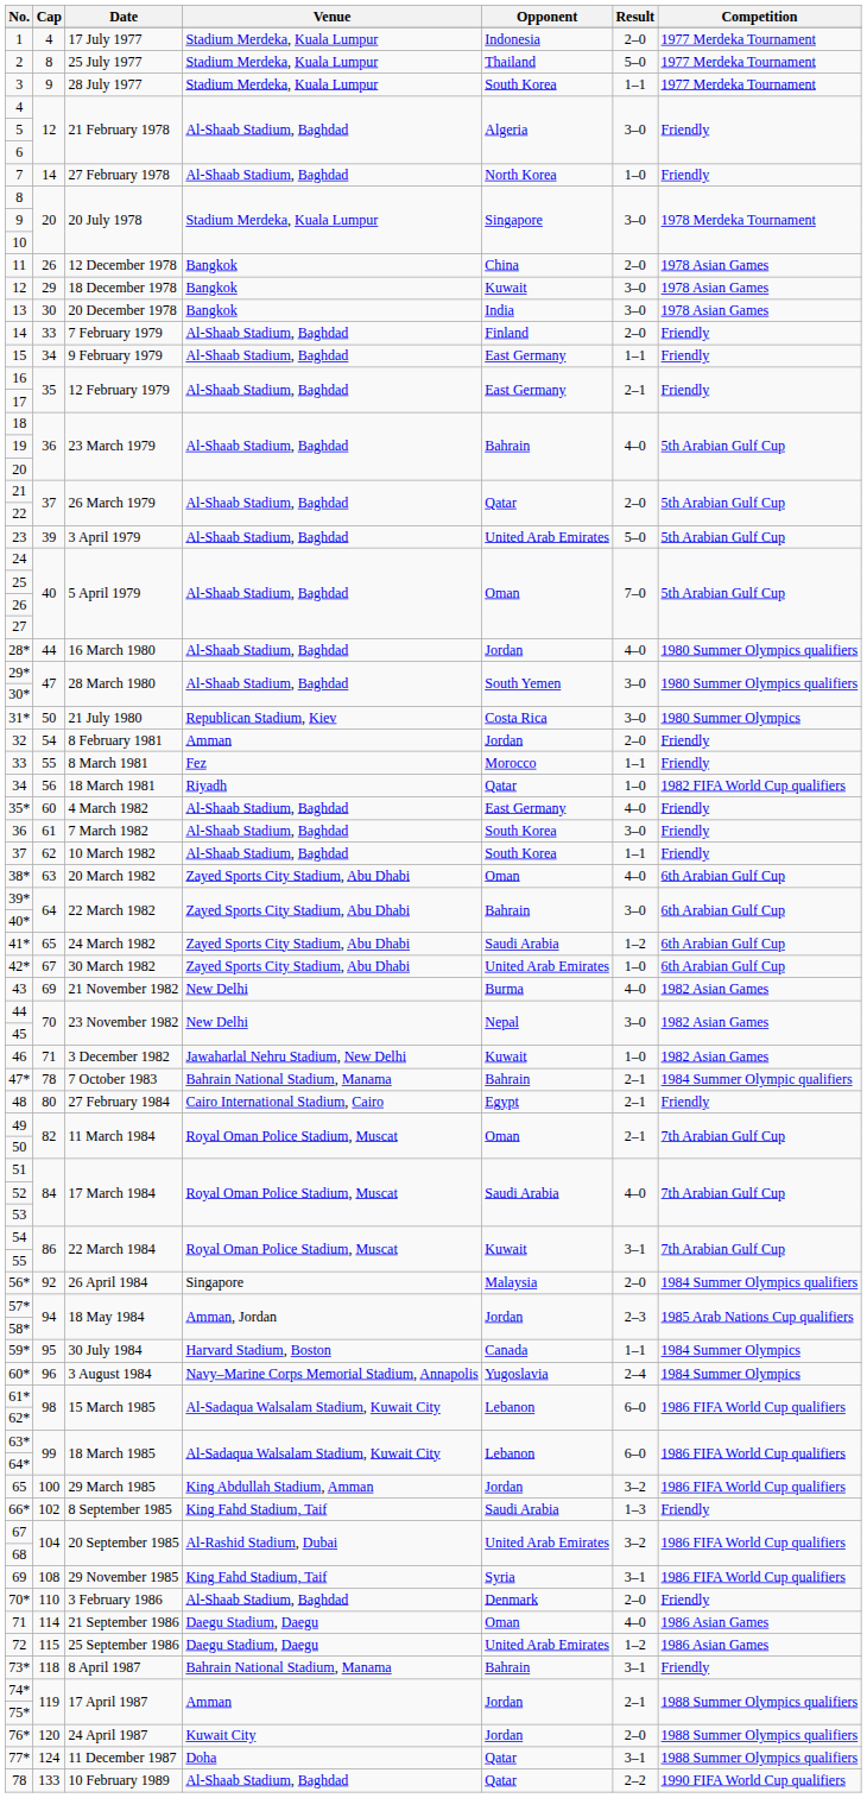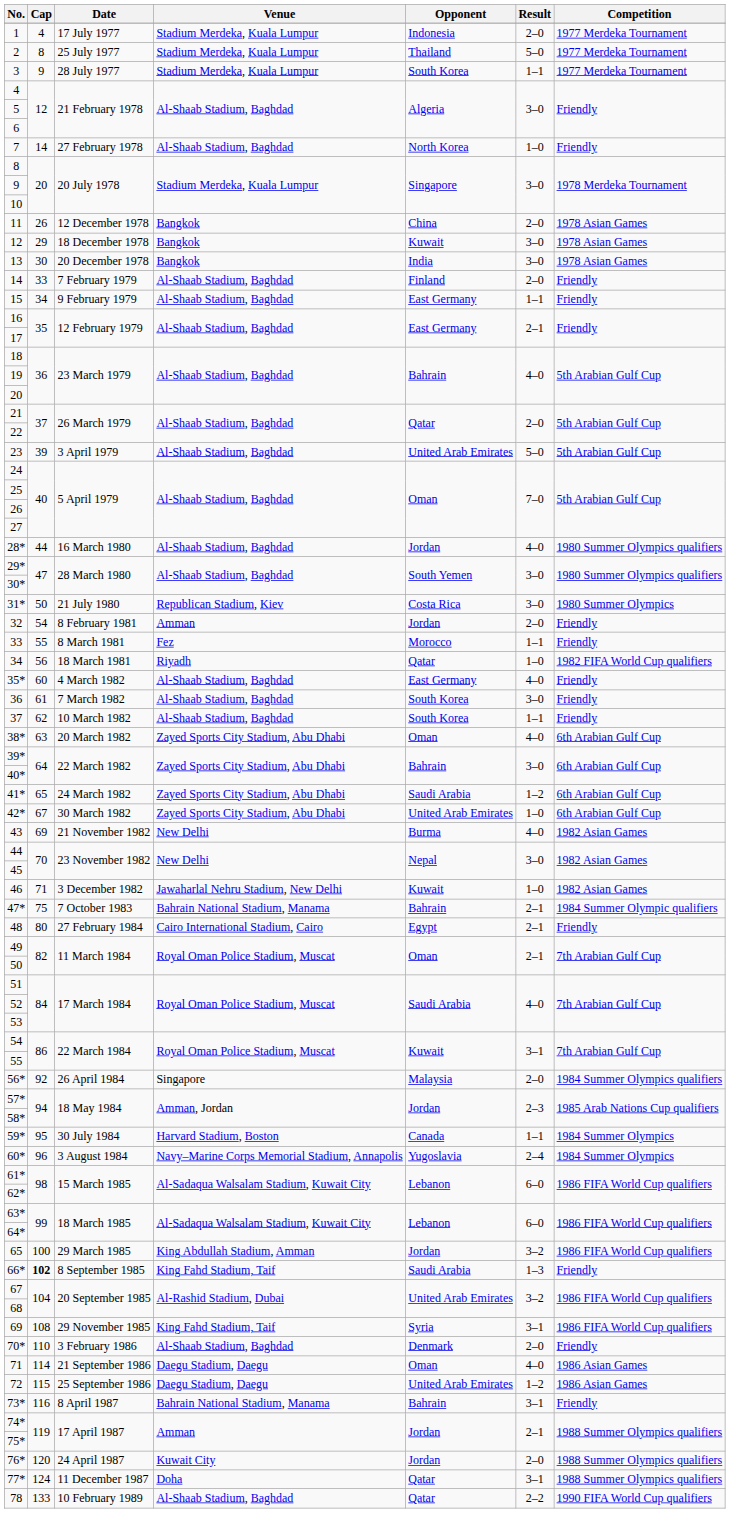47* | Cap: 78 -> 75
66* | Cap: normal -> bold
73* | Cap: 118 -> 116
